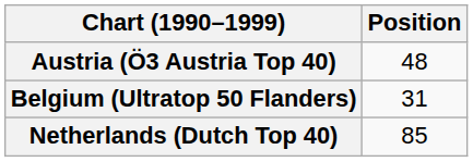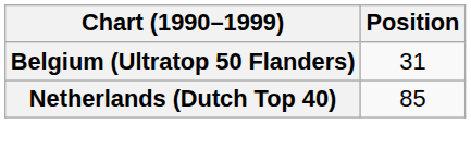- row: Austria (Ö3 Austria Top 40) | 48
